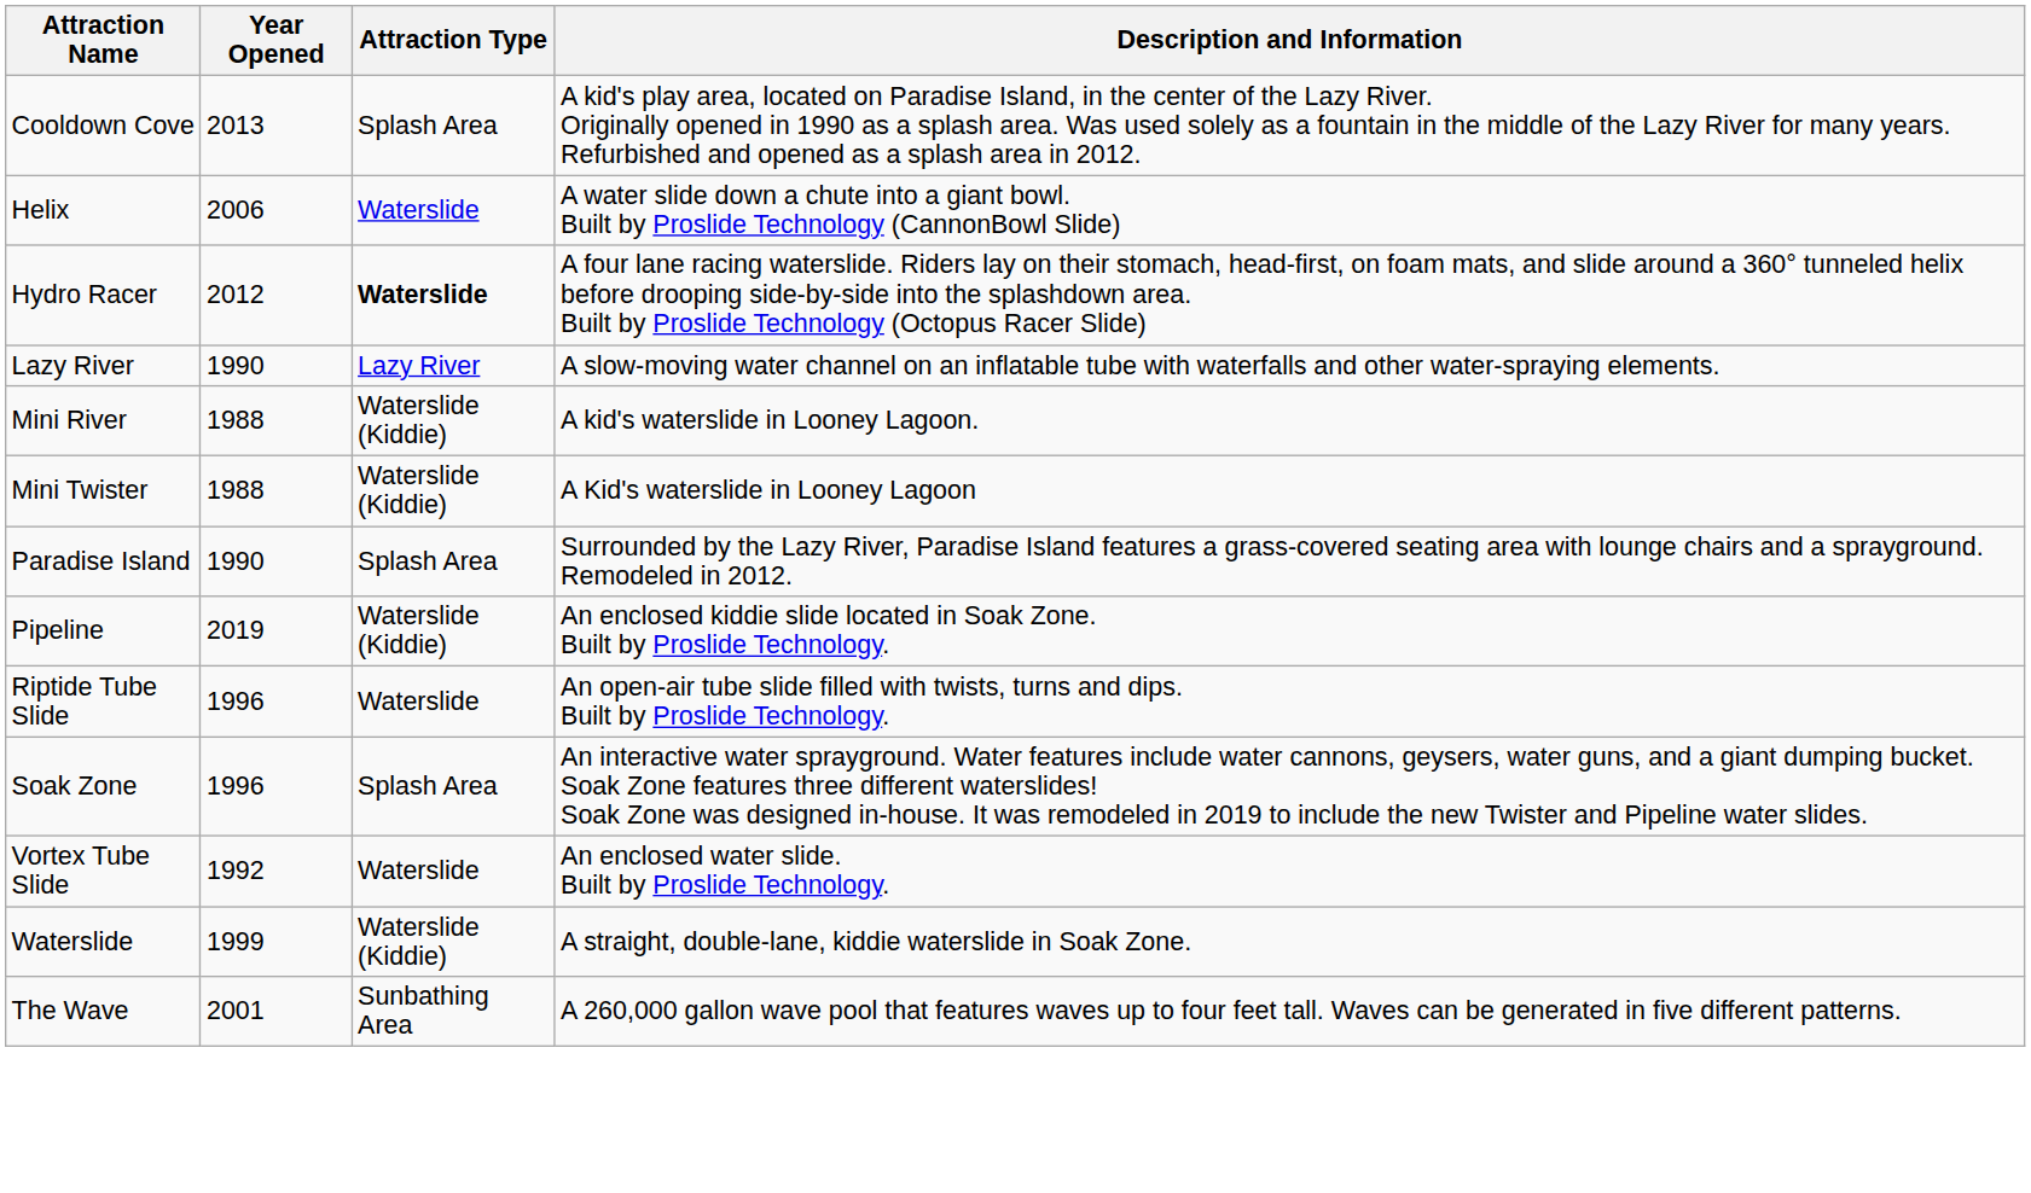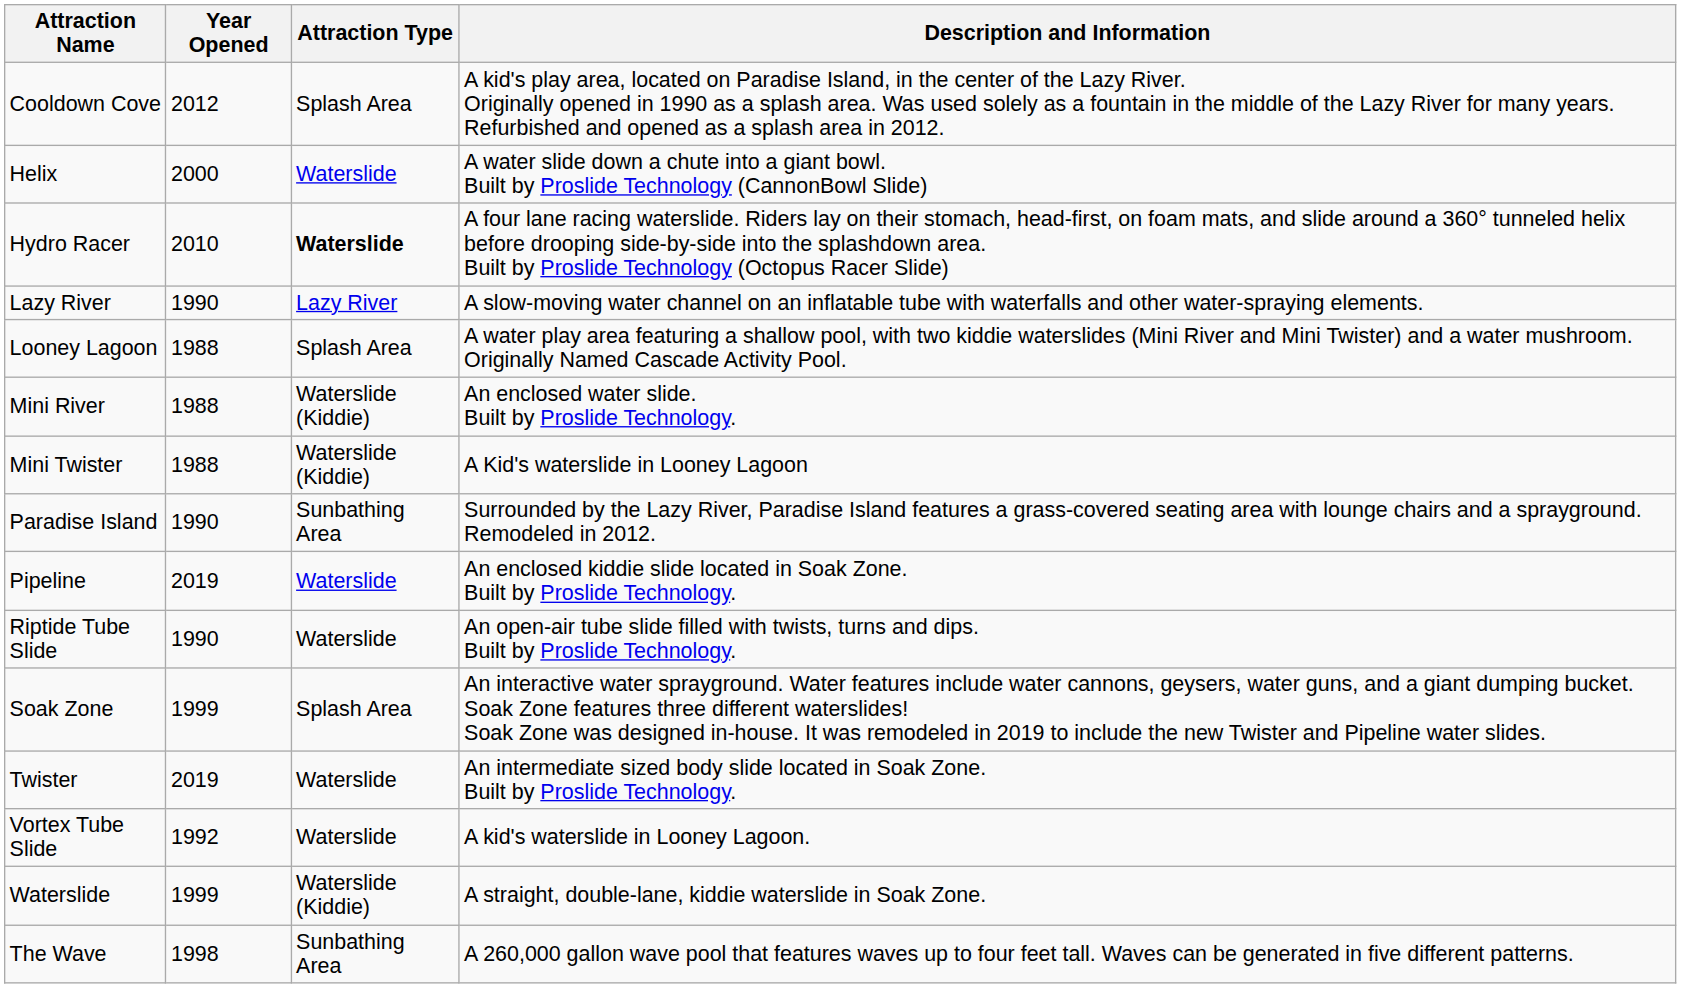Cooldown Cove | Year Opened: 2013 -> 2012
Helix | Year Opened: 2006 -> 2000
Hydro Racer | Year Opened: 2012 -> 2010
+ row: Looney Lagoon | 1988 | Splash Area | A water play area featuring a shallow pool, with two kiddie waterslides (Mini River and Mini Twister) and a water mushroom. Originally Named Cascade Activity Pool.
Mini River | Description and Information: A kid's waterslide in Looney Lagoon. -> An enclosed water slide. Built by Proslide Technology.
Paradise Island | Attraction Type: Splash Area -> Sunbathing Area
Pipeline | Attraction Type: Waterslide (Kiddie) -> Waterslide
Riptide Tube Slide | Year Opened: 1996 -> 1990
Soak Zone | Year Opened: 1996 -> 1999
+ row: Twister | 2019 | Waterslide | An intermediate sized body slide located in Soak Zone. Built by Proslide Technology.
Vortex Tube Slide | Description and Information: An enclosed water slide. Built by Proslide Technology. -> A kid's waterslide in Looney Lagoon.
The Wave | Year Opened: 2001 -> 1998
